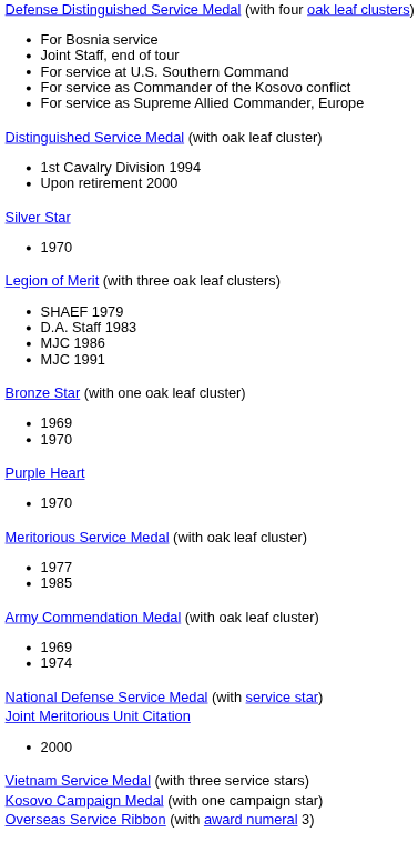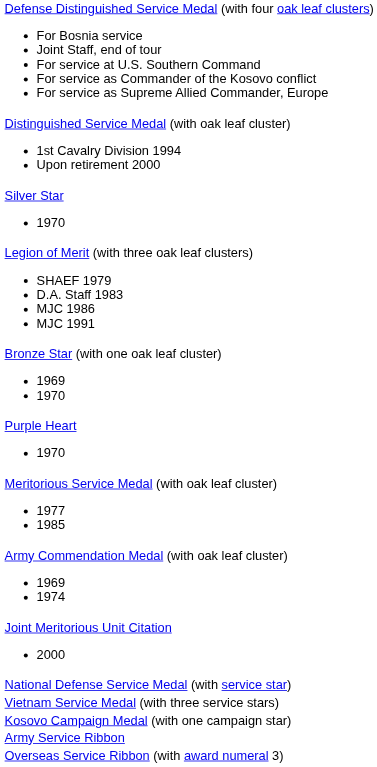rows swapped: Joint Meritorious Unit Citation 2000 <-> National Defense Service Medal (with service star)
+ row: Army Service Ribbon
